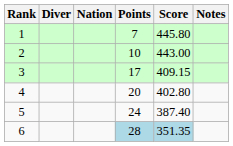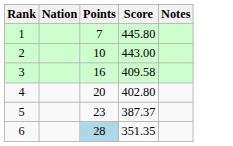- column: Diver
3 | Points: 17 -> 16
3 | Score: 409.15 -> 409.58
5 | Points: 24 -> 23
5 | Score: 387.40 -> 387.37
6 | Score: lightblue background -> no background
